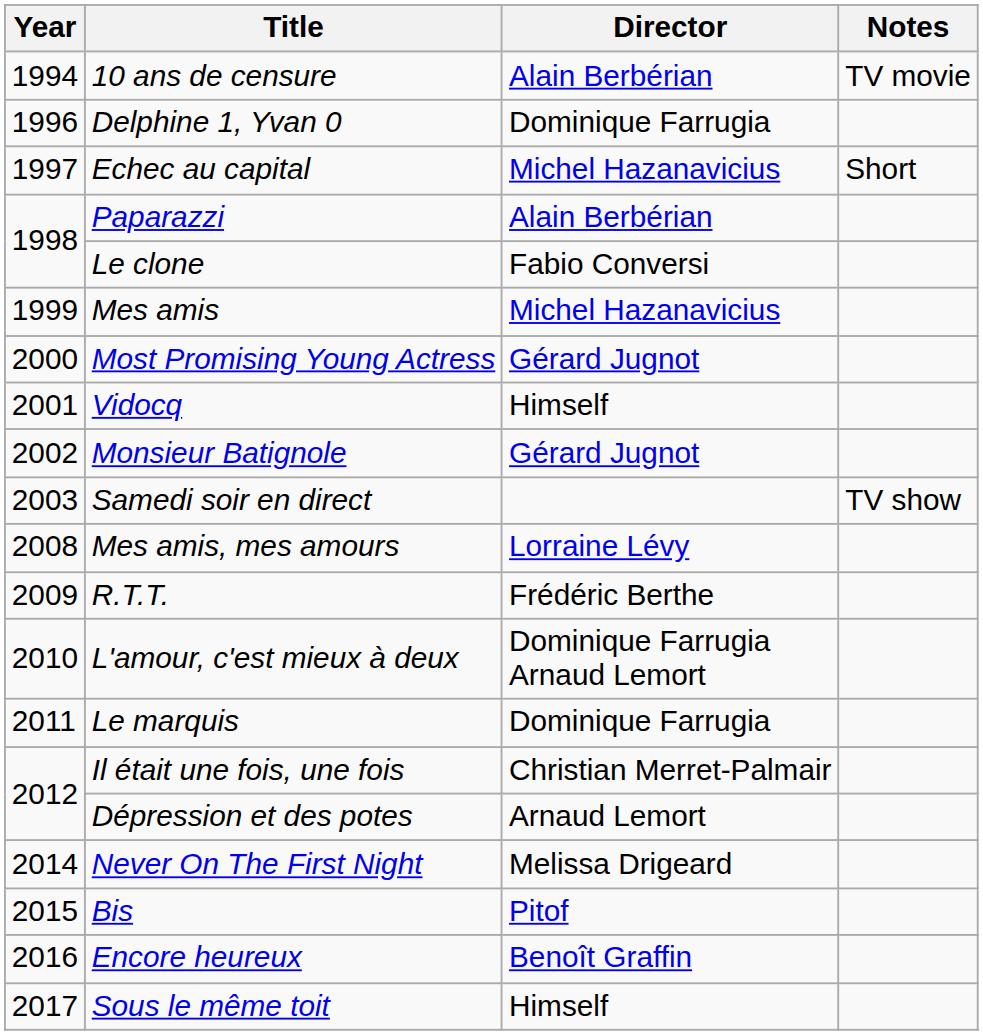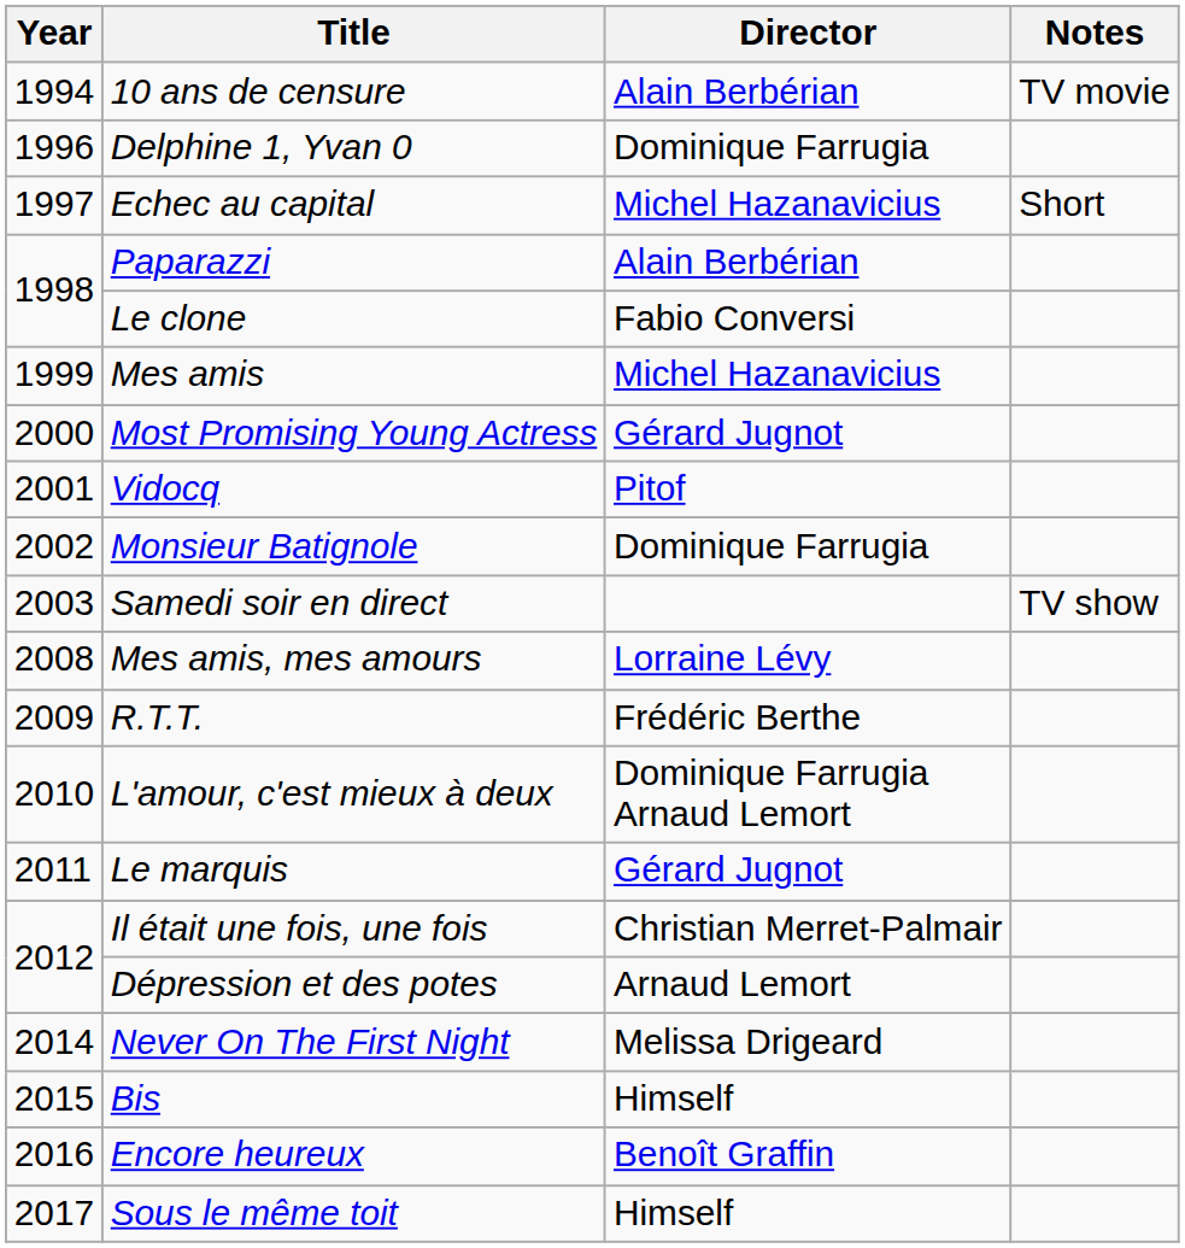Vidocq | Director: Himself -> Pitof
Monsieur Batignole | Director: Gérard Jugnot -> Dominique Farrugia
Le marquis | Director: Dominique Farrugia -> Gérard Jugnot
Bis | Director: Pitof -> Himself
